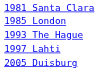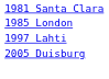- row: 1993 The Hague
